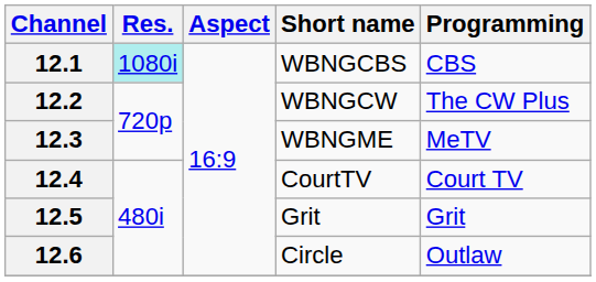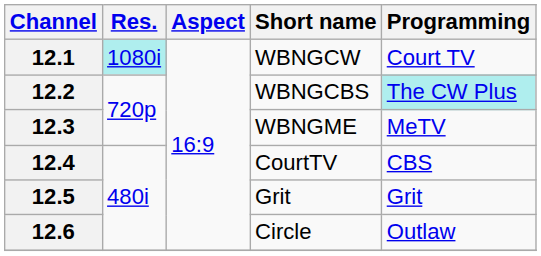12.1 | Short name: WBNGCBS -> WBNGCW
12.1 | Programming: CBS -> Court TV
12.2 | Short name: WBNGCW -> WBNGCBS
12.2 | Programming: no background -> paleturquoise background
12.4 | Programming: Court TV -> CBS
